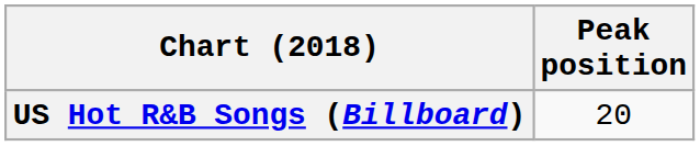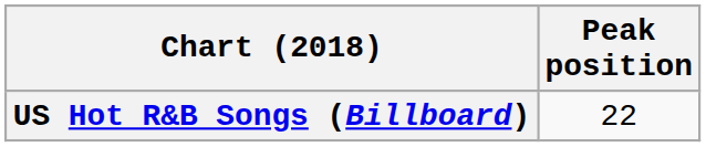US Hot R&B Songs (Billboard) | Peak position: 20 -> 22
